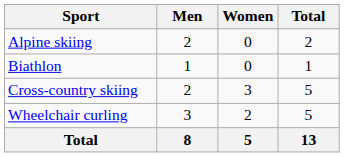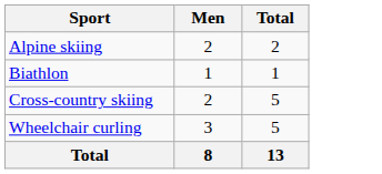- column: Women | 0 | 0 | 3 | 2 | 5
